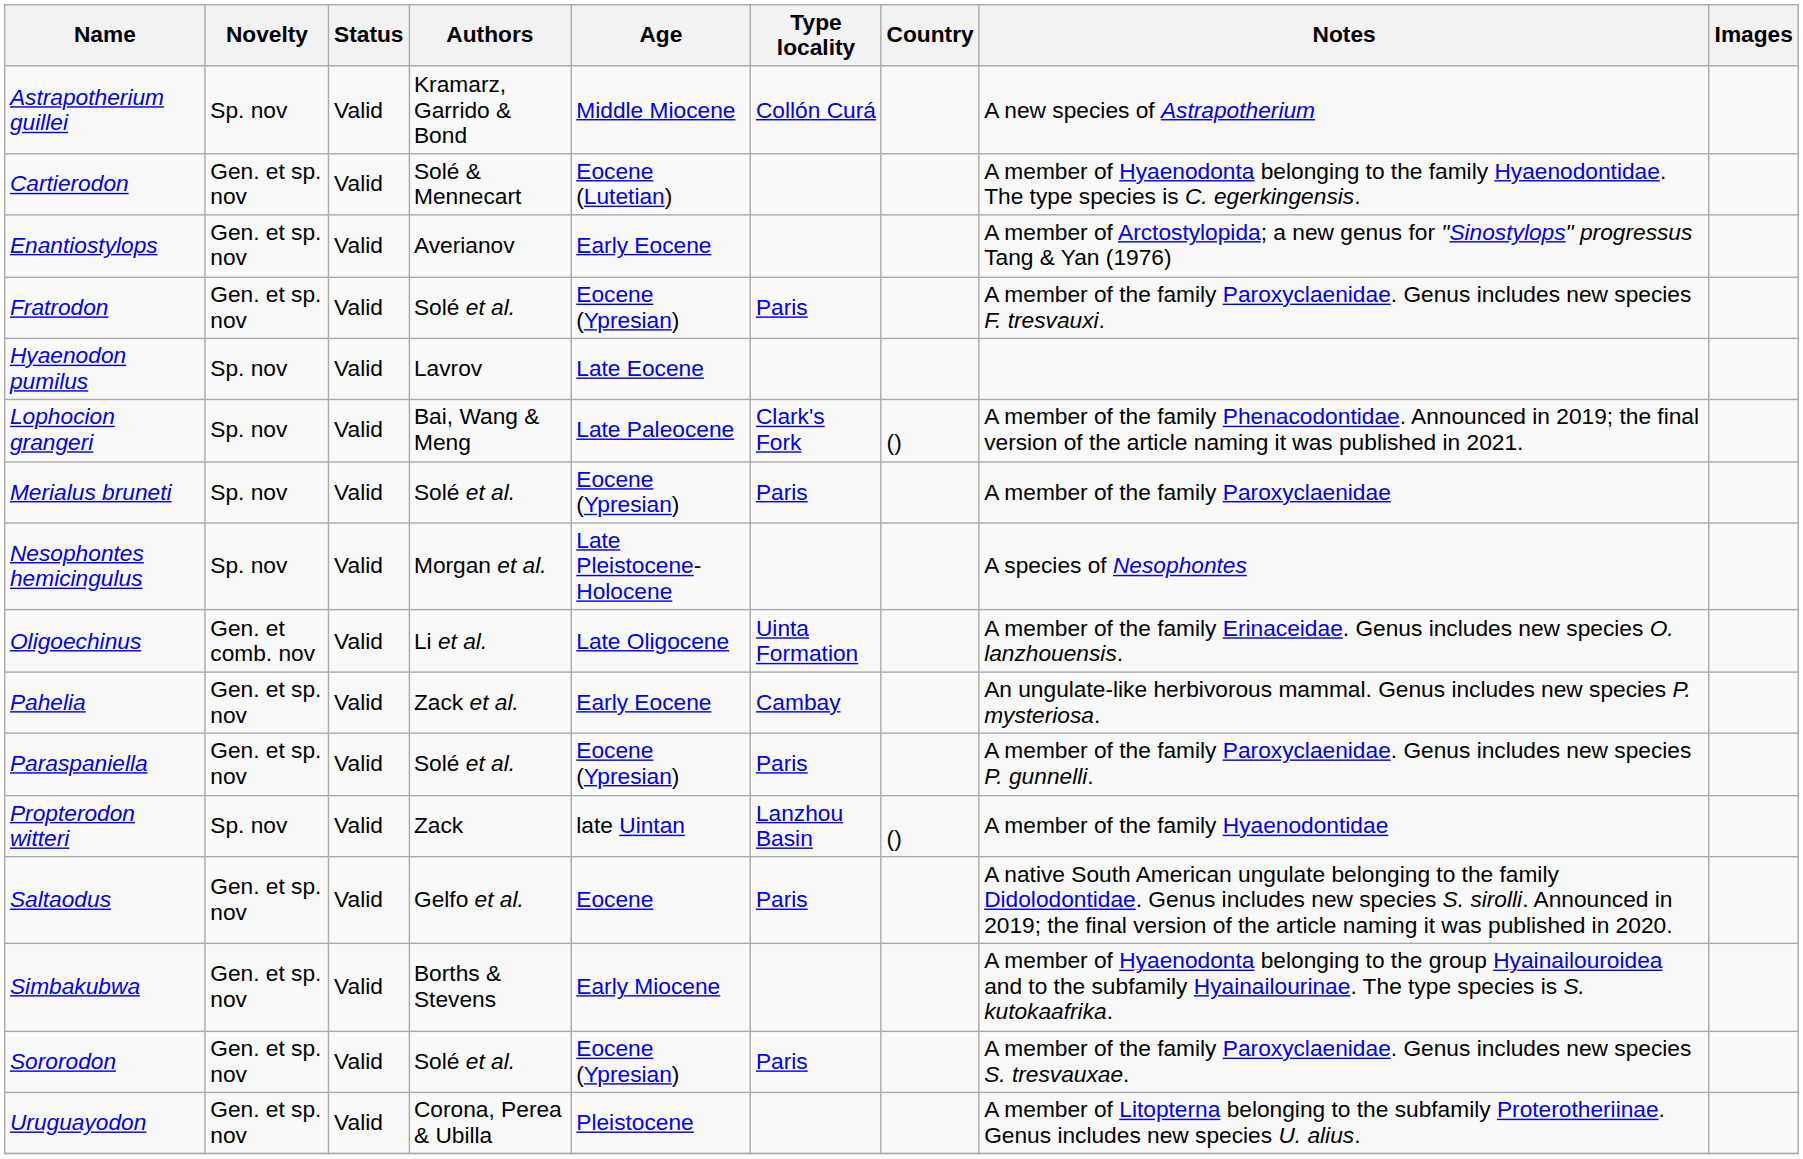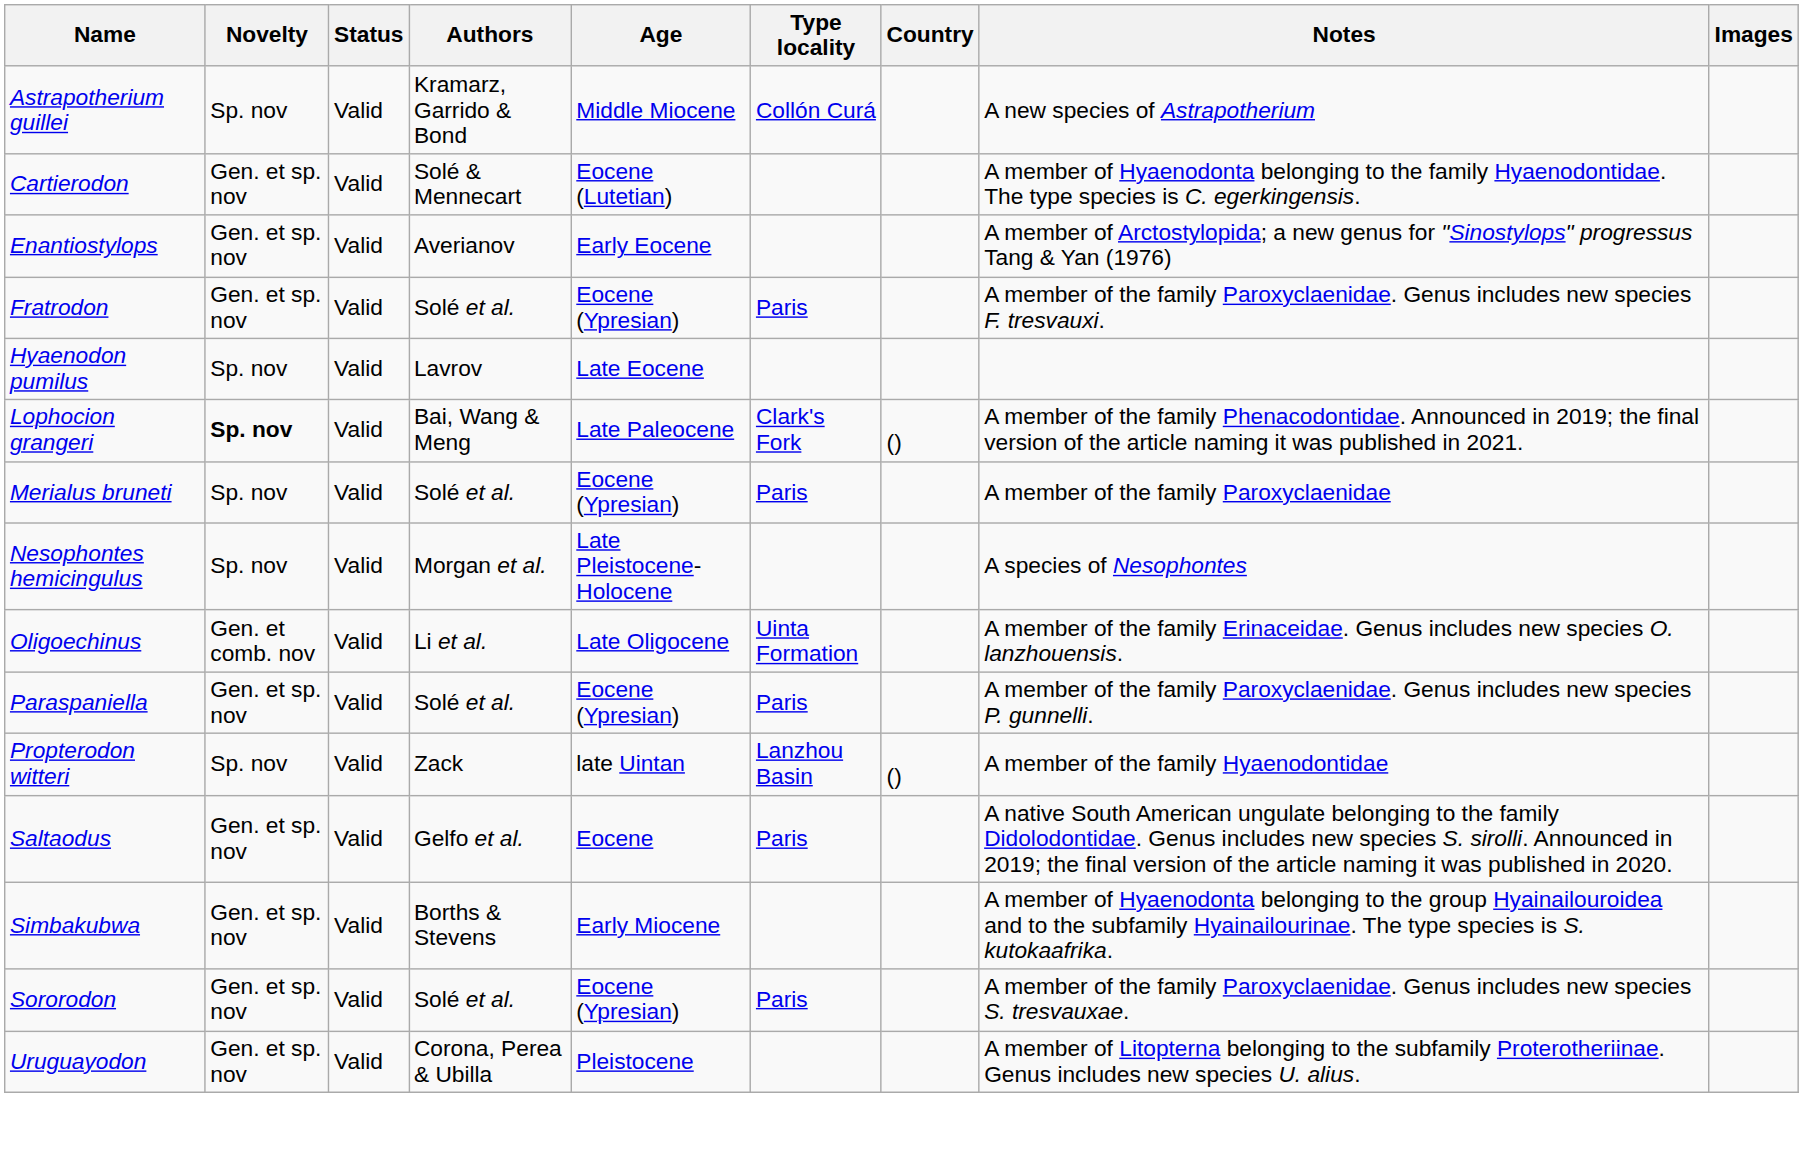Lophocion grangeri | Novelty: normal -> bold
- row: Pahelia | Gen. et sp. nov | Valid | Zack et al. | Early Eocene | Cambay | An ungulate-like herbivorous mammal. Genus includes new species P. mysteriosa.
